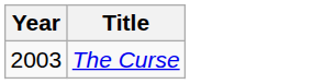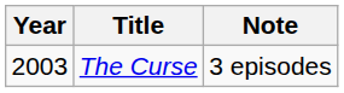+ column: Note | 3 episodes
